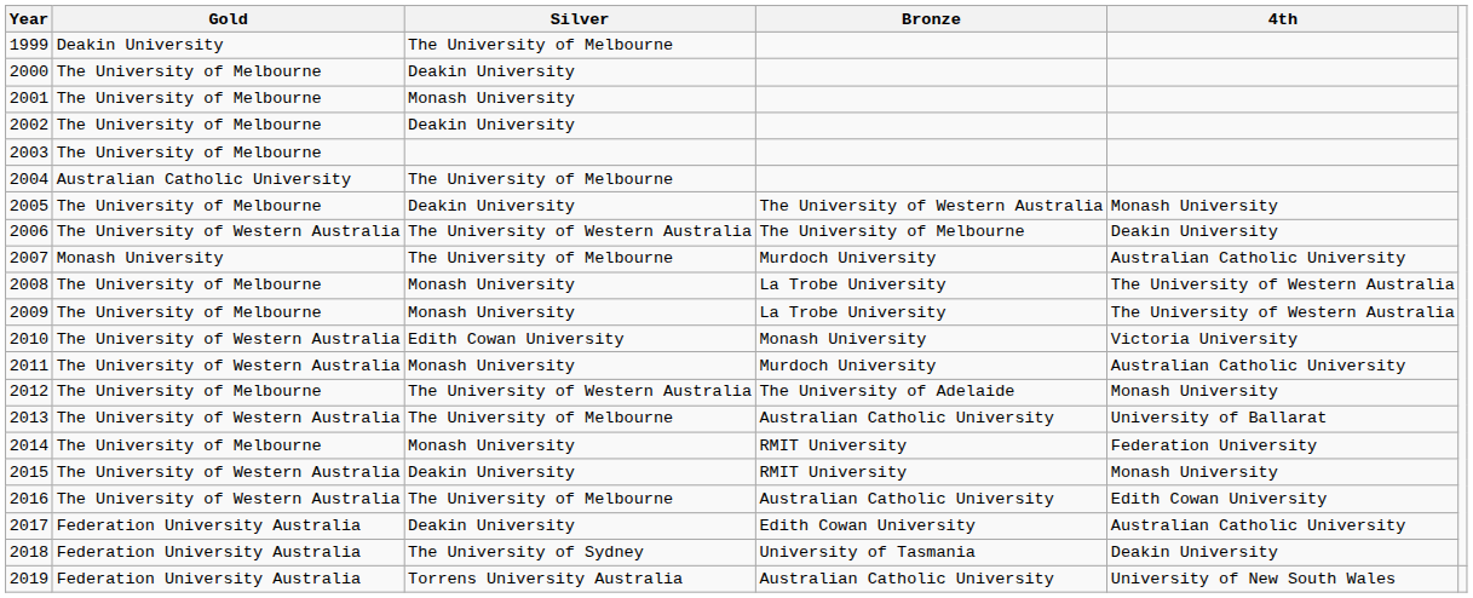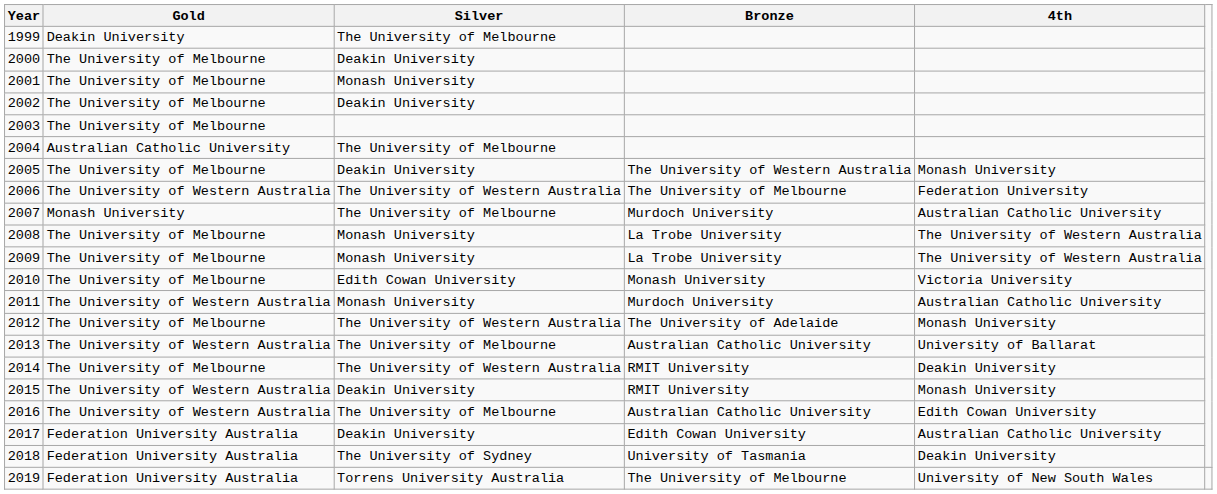2006 | 4th: Deakin University -> Federation University
2010 | Gold: The University of Western Australia -> The University of Melbourne
2014 | Silver: Monash University -> The University of Western Australia
2014 | 4th: Federation University -> Deakin University
2019 | Bronze: Australian Catholic University -> The University of Melbourne
